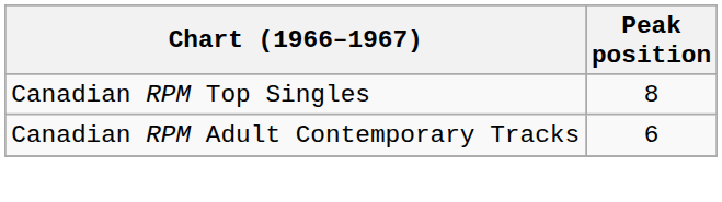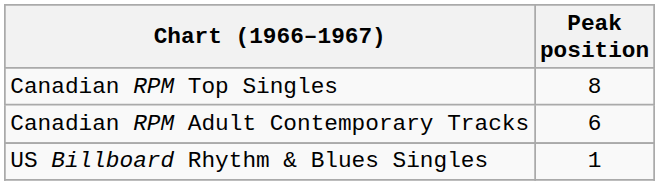+ row: US Billboard Rhythm & Blues Singles | 1
